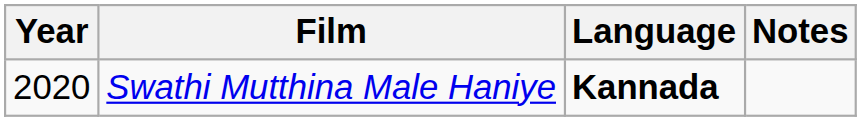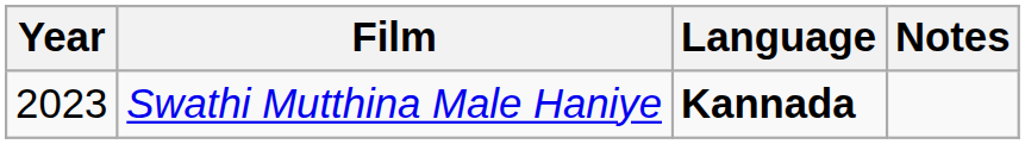Swathi Mutthina Male Haniye | Year: 2020 -> 2023
